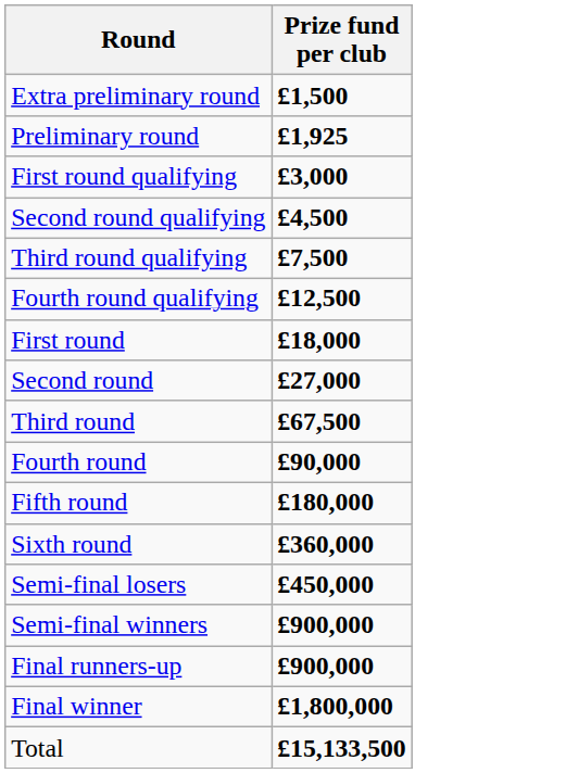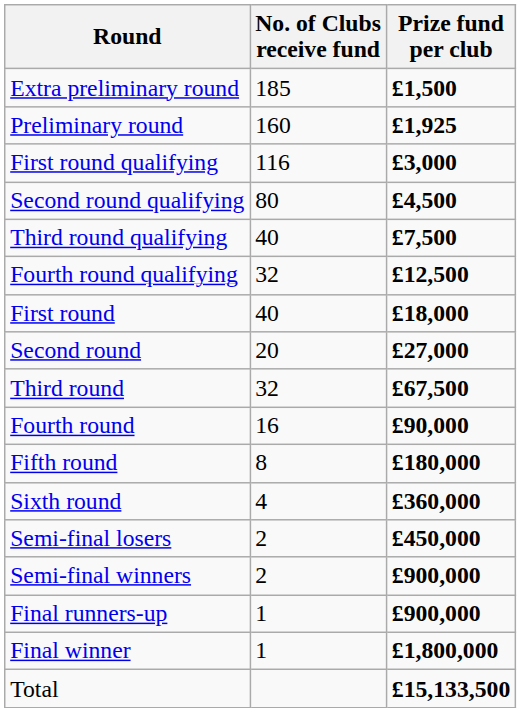+ column: No. of Clubs receive fund | 185 | 160 | 116 | 80 | 40 | 32 | 40 | 20 | 32 | 16 | 8 | 4 | 2 | 2 | 1 | 1
